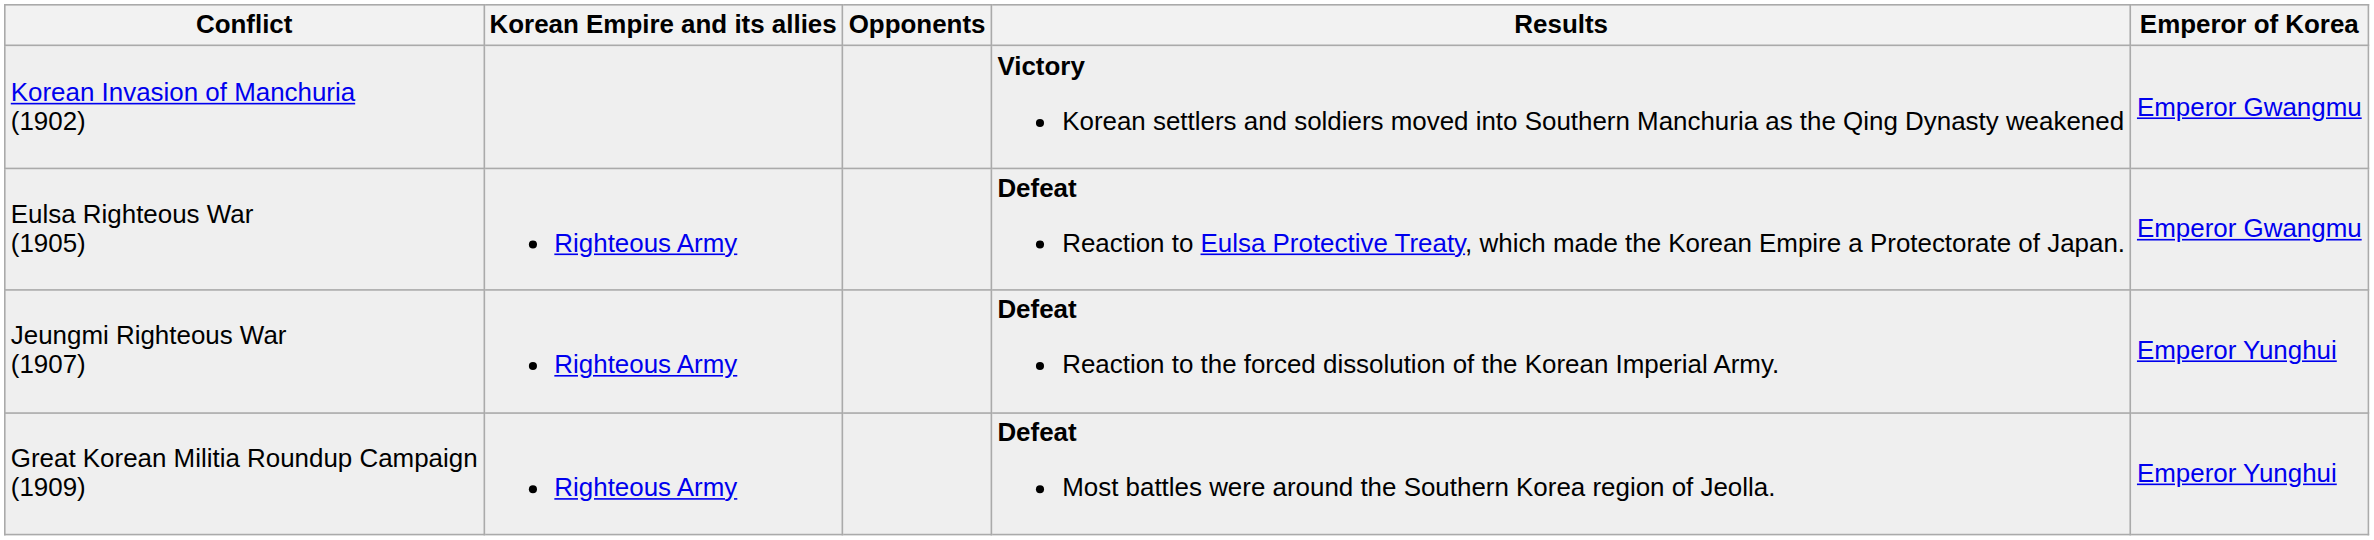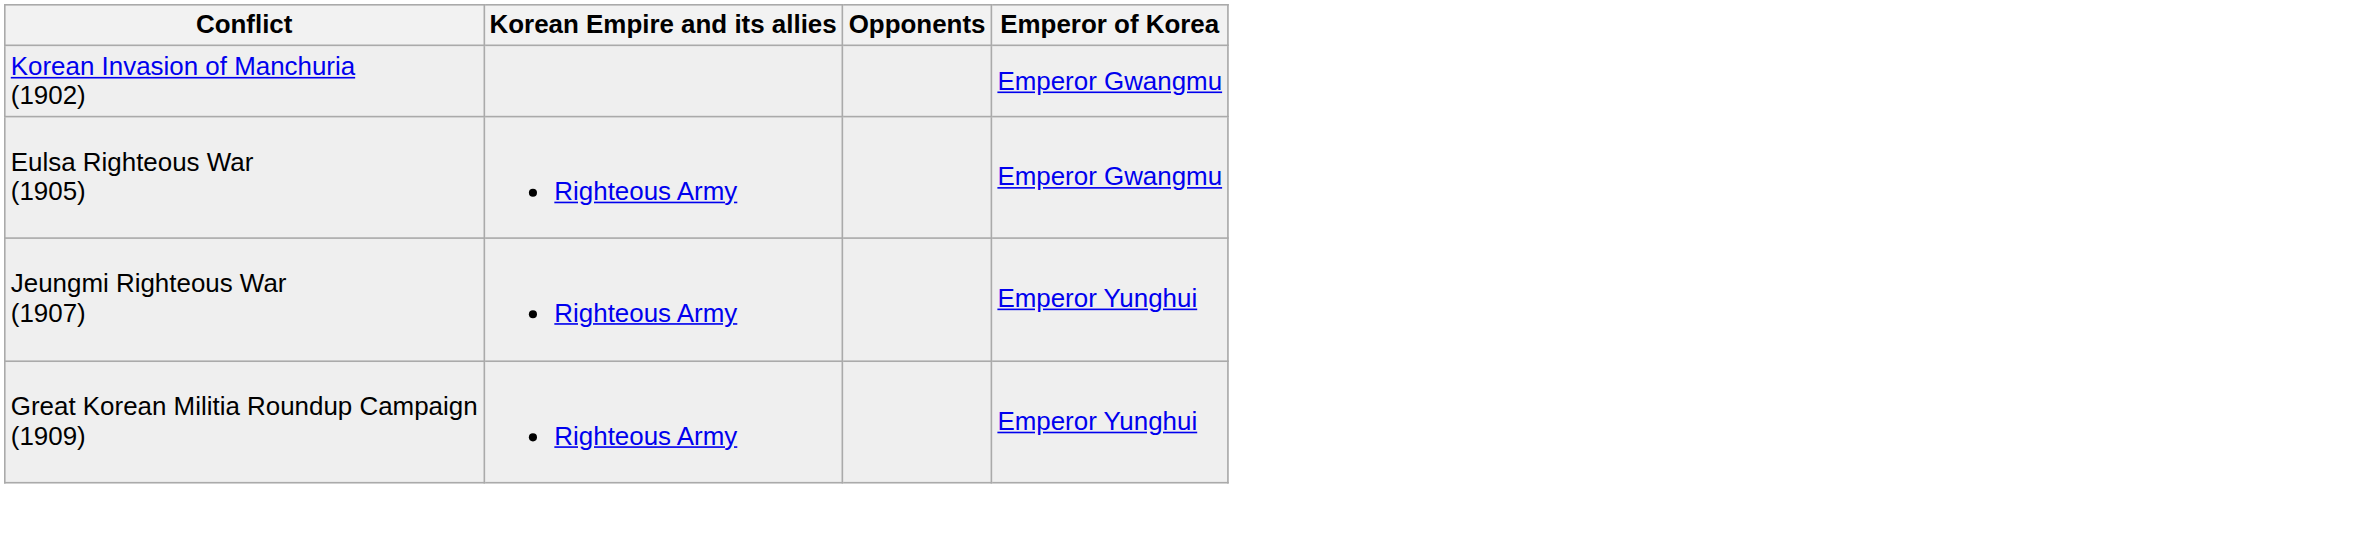- column: Results | Victory Korean settlers and soldiers moved into Southern Manchuria as the Qing Dynasty weakened | Defeat Reaction to Eulsa Protective Treaty, which made the Korean Empire a Protectorate of Japan. | Defeat Reaction to the forced dissolution of the Korean Imperial Army. | Defeat Most battles were around the Southern Korea region of Jeolla.
